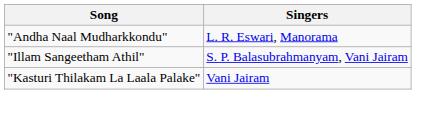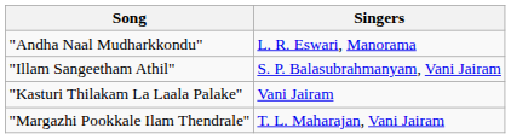+ row: "Margazhi Pookkale Ilam Thendrale" | T. L. Maharajan, Vani Jairam
